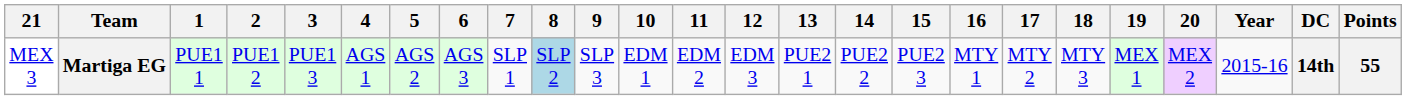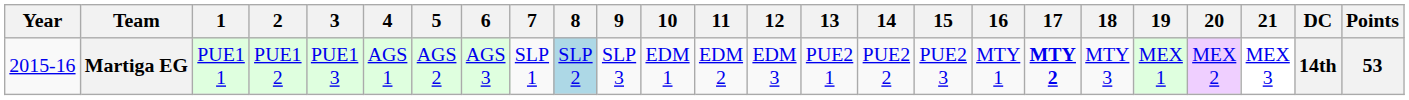columns swapped: Year <-> 21
Martiga EG | 17: normal -> bold
Martiga EG | Points: 55 -> 53
